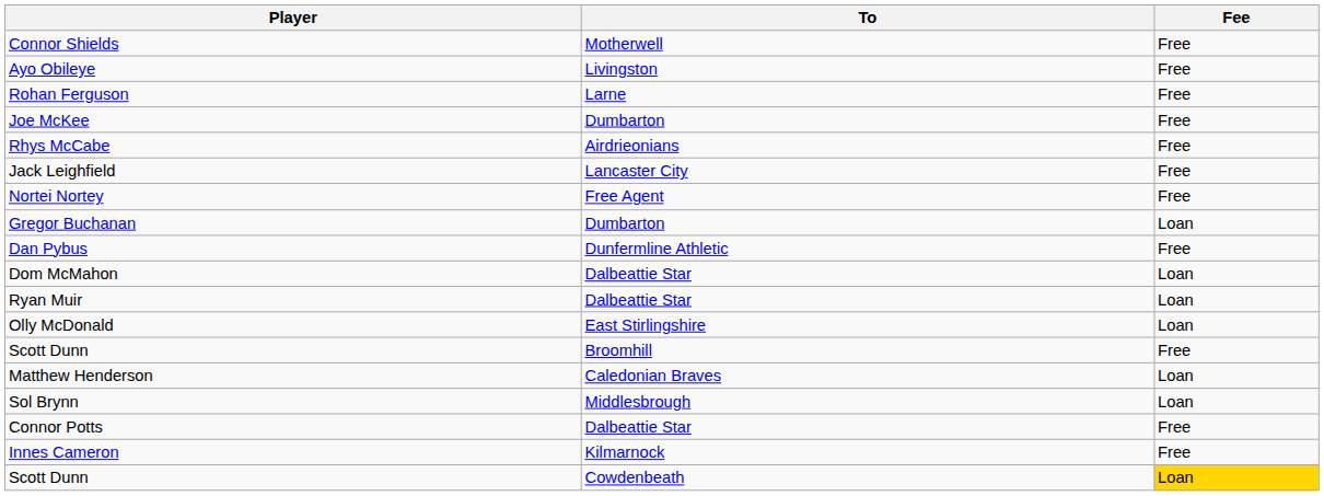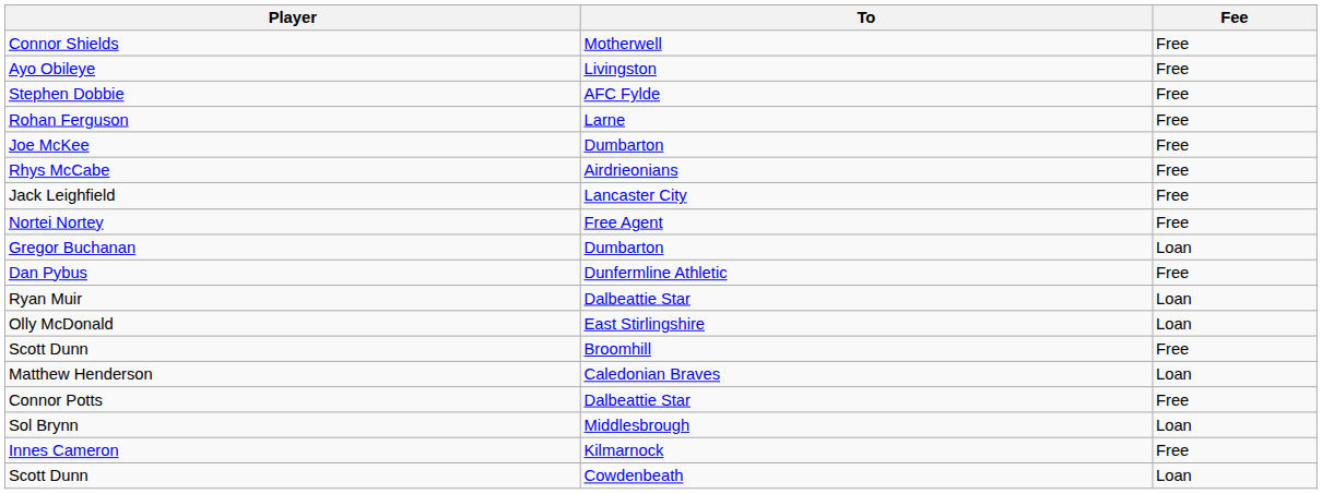+ row: Stephen Dobbie | AFC Fylde | Free
- row: Dom McMahon | Dalbeattie Star | Loan
rows swapped: Connor Potts <-> Sol Brynn
Scott Dunn / Cowdenbeath | Fee: gold background -> no background
